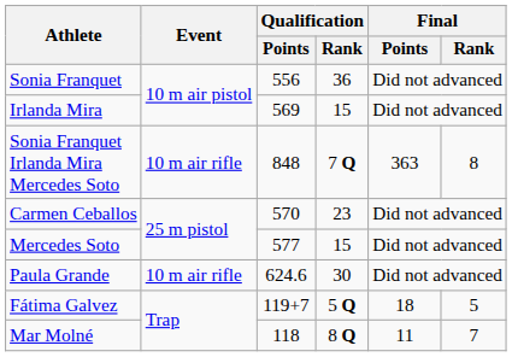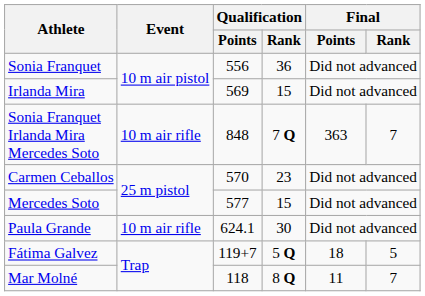Sonia Franquet Irlanda Mira Mercedes Soto | Final / Rank: 8 -> 7
Paula Grande | Qualification / Points: 624.6 -> 624.1
